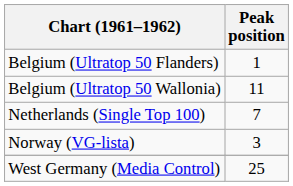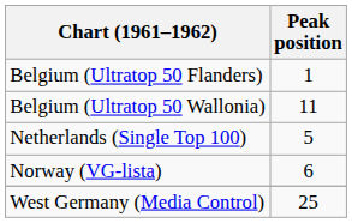Netherlands (Single Top 100) | Peak position: 7 -> 5
Norway (VG-lista) | Peak position: 3 -> 6
